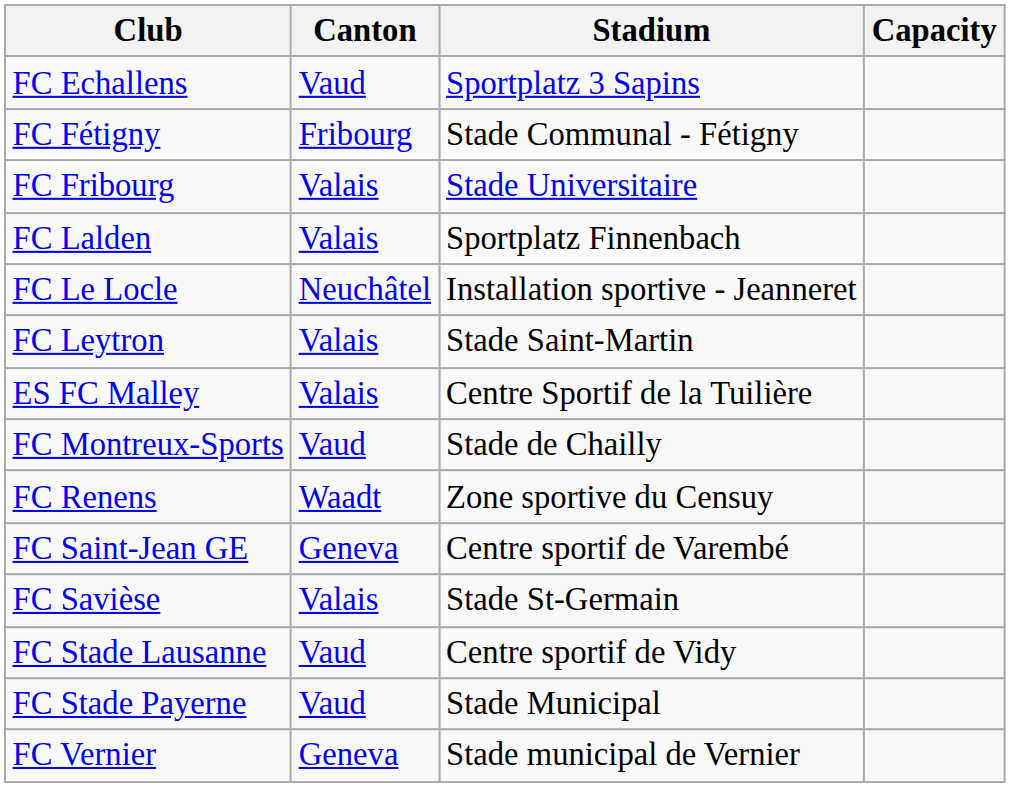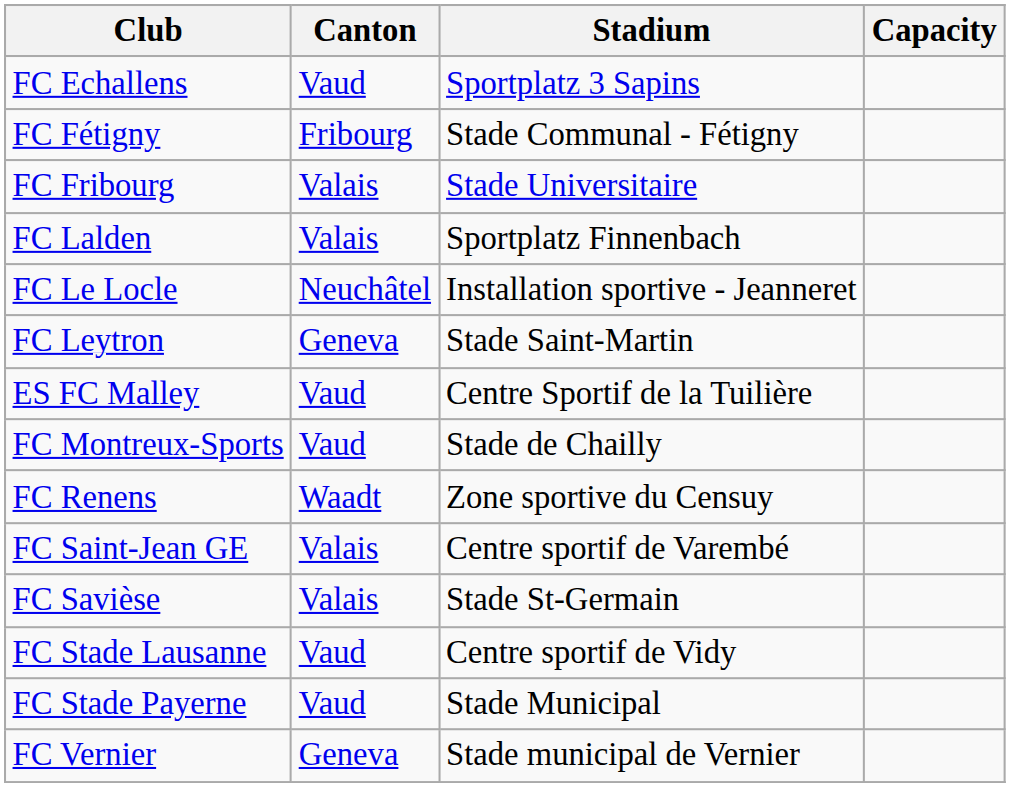FC Leytron | Canton: Valais -> Geneva
ES FC Malley | Canton: Valais -> Vaud
FC Saint-Jean GE | Canton: Geneva -> Valais
